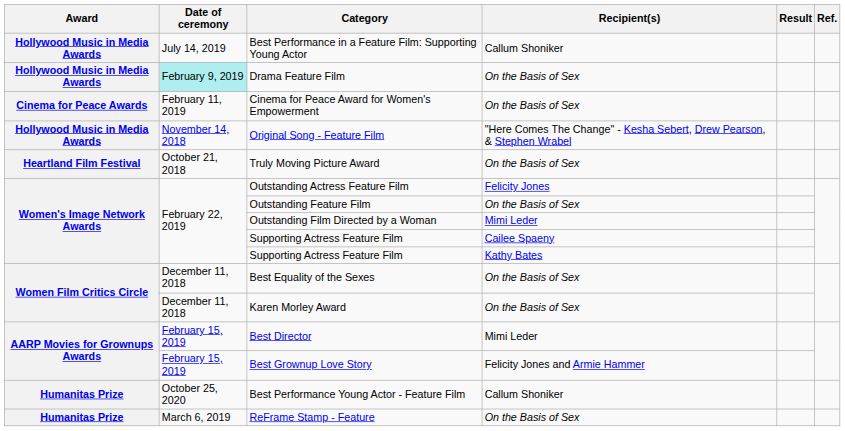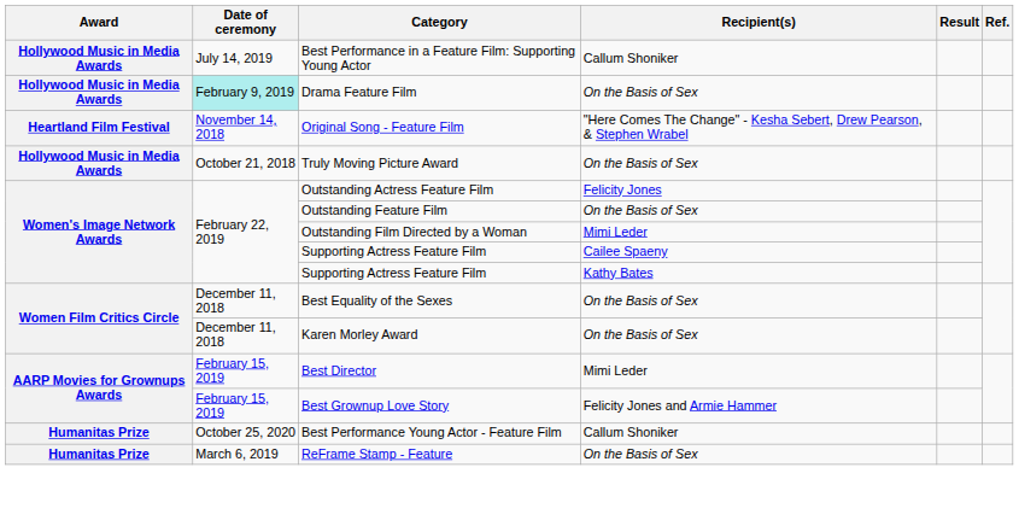- row: Cinema for Peace Awards | February 11, 2019 | Cinema for Peace Award for Women's Empowerment | On the Basis of Sex
Original Song - Feature Film | Award: Hollywood Music in Media Awards -> Heartland Film Festival
Truly Moving Picture Award | Award: Heartland Film Festival -> Hollywood Music in Media Awards
